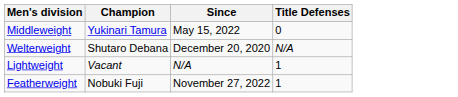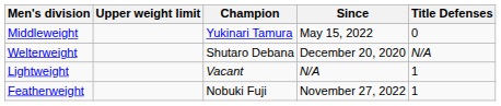+ column: Upper weight limit
